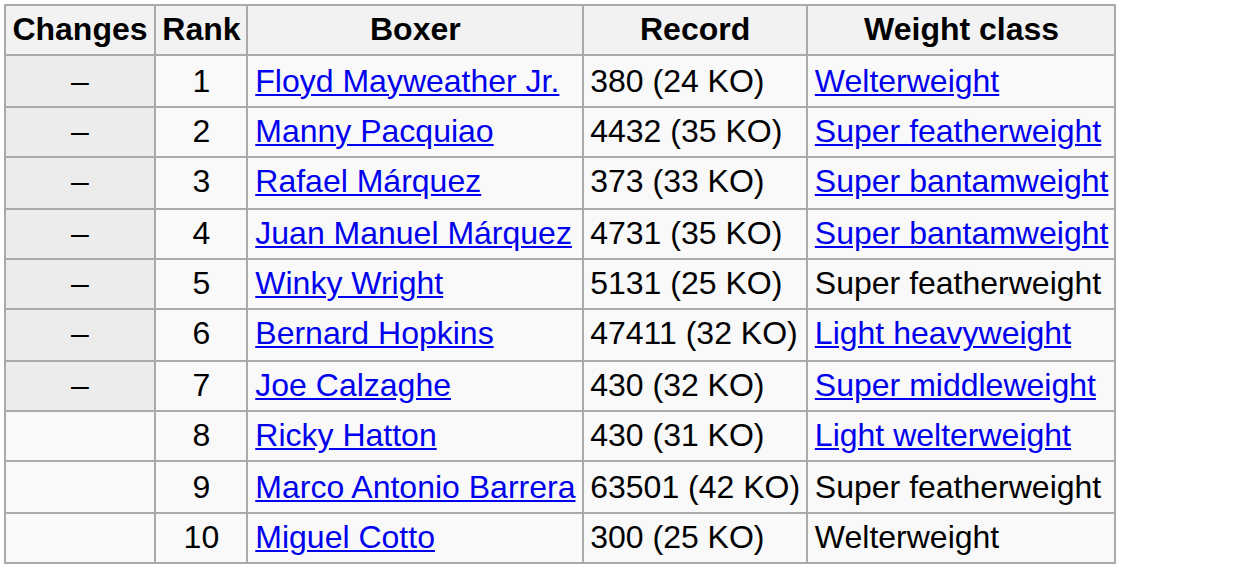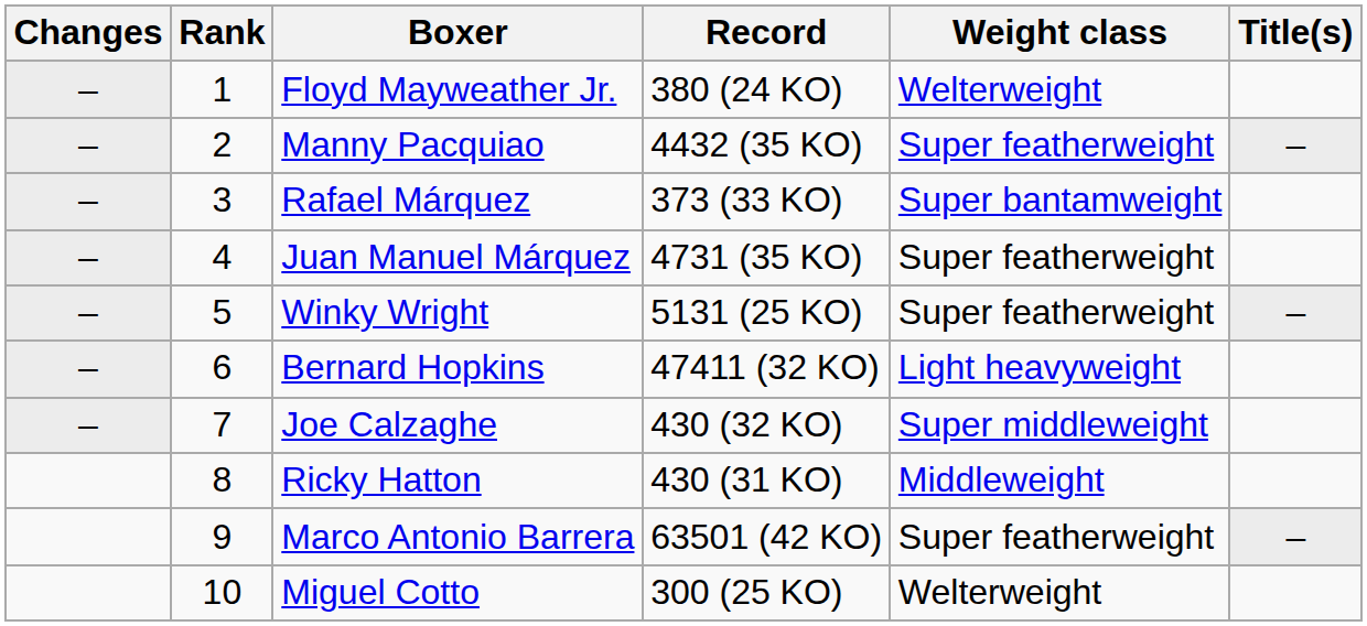+ column: Title(s) | – | – | –
Juan Manuel Márquez | Weight class: Super bantamweight -> Super featherweight
Ricky Hatton | Weight class: Light welterweight -> Middleweight
